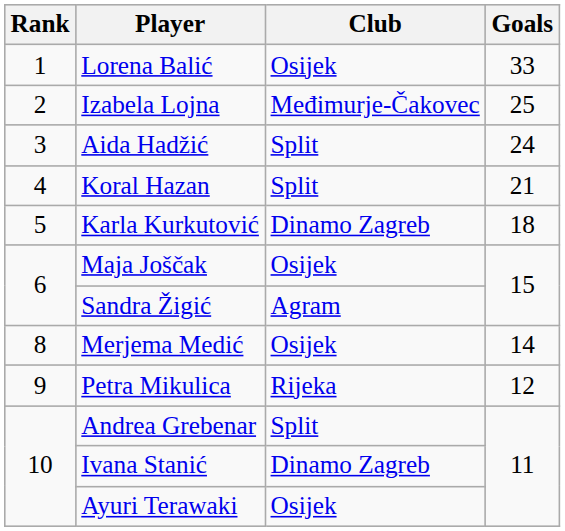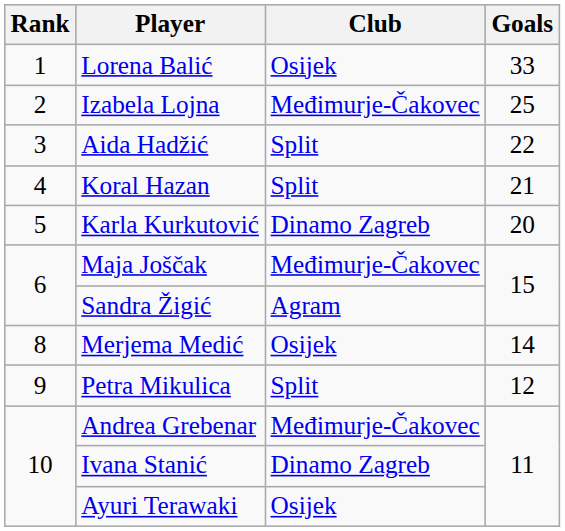Aida Hadžić | Goals: 24 -> 22
Karla Kurkutović | Goals: 18 -> 20
Maja Joščak | Club: Osijek -> Međimurje-Čakovec
Petra Mikulica | Club: Rijeka -> Split
Andrea Grebenar | Club: Split -> Međimurje-Čakovec
